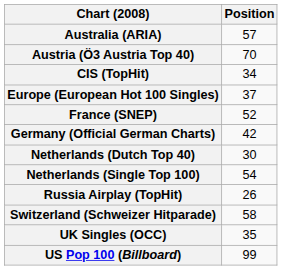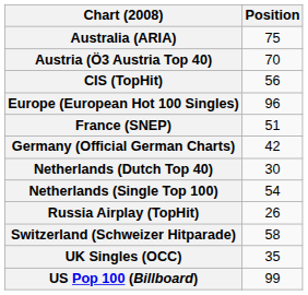Australia (ARIA) | Position: 57 -> 75
CIS (TopHit) | Position: 34 -> 56
Europe (European Hot 100 Singles) | Position: 37 -> 96
France (SNEP) | Position: 52 -> 51
